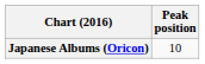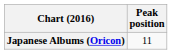Japanese Albums (Oricon) | Peak position: 10 -> 11
